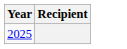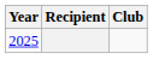+ column: Club
